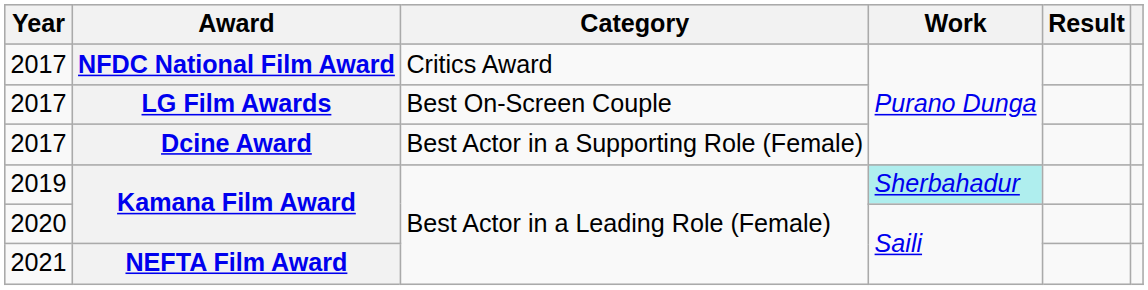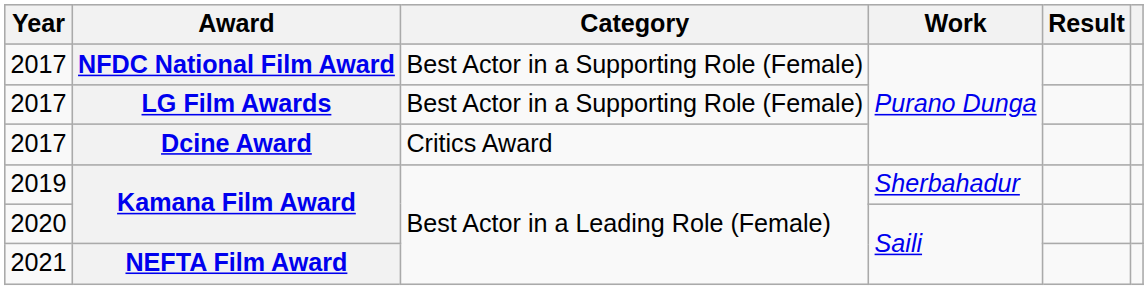NFDC National Film Award | Category: Critics Award -> Best Actor in a Supporting Role (Female)
LG Film Awards | Category: Best On-Screen Couple -> Best Actor in a Supporting Role (Female)
Dcine Award | Category: Best Actor in a Supporting Role (Female) -> Critics Award
2019 / Kamana Film Award | Work: paleturquoise background -> no background
